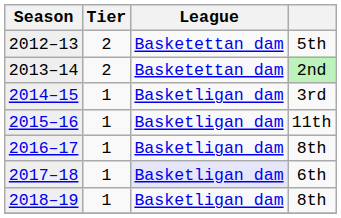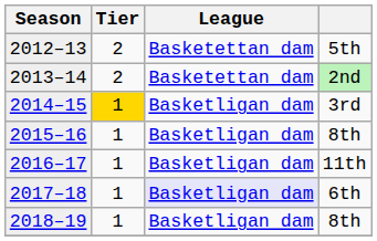2014–15 | Tier: no background -> gold background
2015–16 | column 4: 11th -> 8th
2016–17 | column 4: 8th -> 11th
